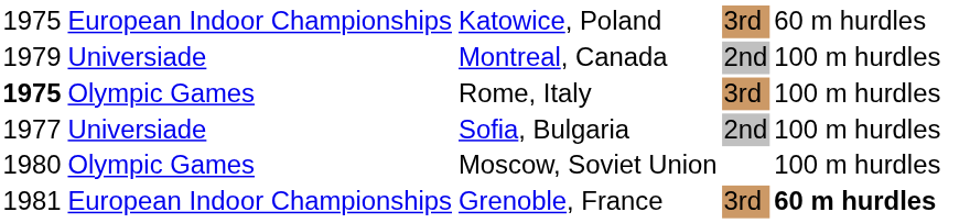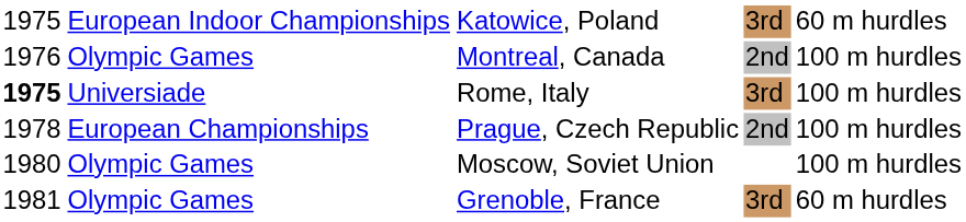Montreal, Canada | column 1: 1979 -> 1976
Montreal, Canada | column 2: Universiade -> Olympic Games
Rome, Italy | column 2: Olympic Games -> Universiade
- row: 1977 | Universiade | Sofia, Bulgaria | 2nd | 100 m hurdles
+ row: 1978 | European Championships | Prague, Czech Republic | 2nd | 100 m hurdles
Grenoble, France | column 2: European Indoor Championships -> Olympic Games
Grenoble, France | column 5: bold -> normal
